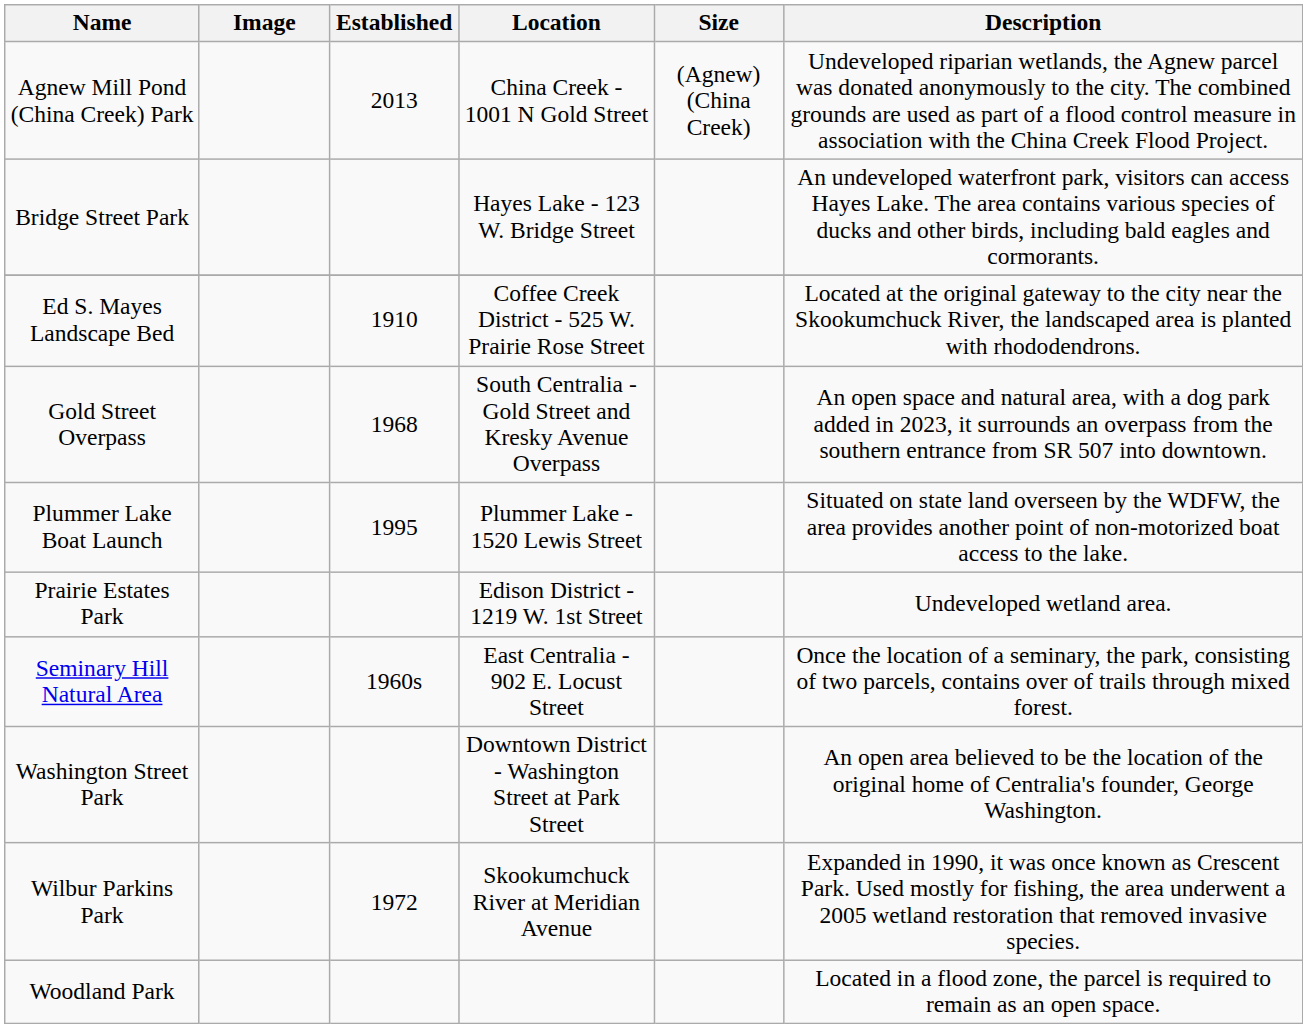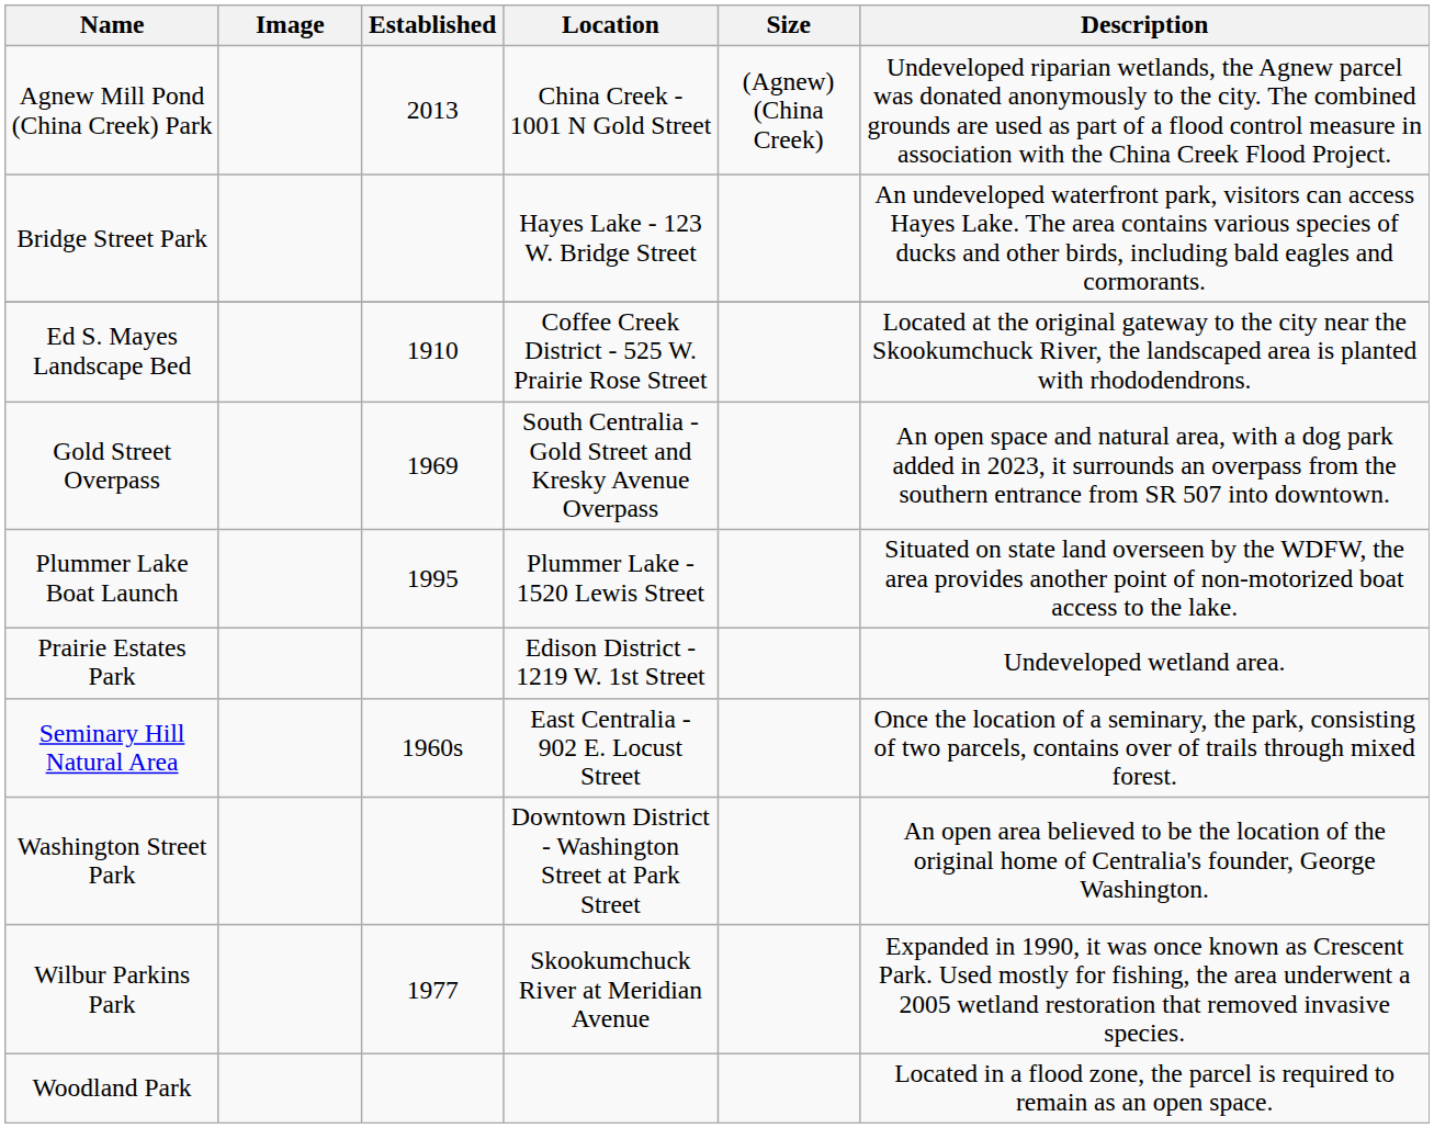Gold Street Overpass | Established: 1968 -> 1969
Wilbur Parkins Park | Established: 1972 -> 1977
